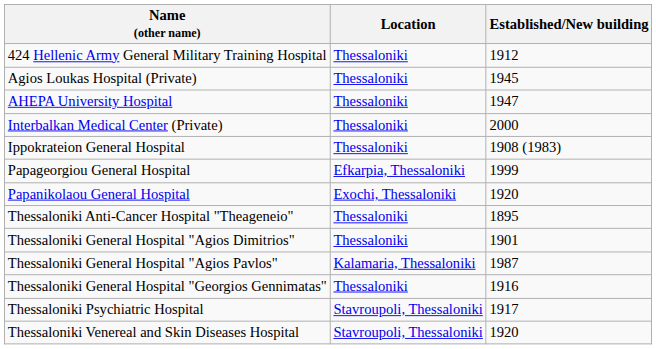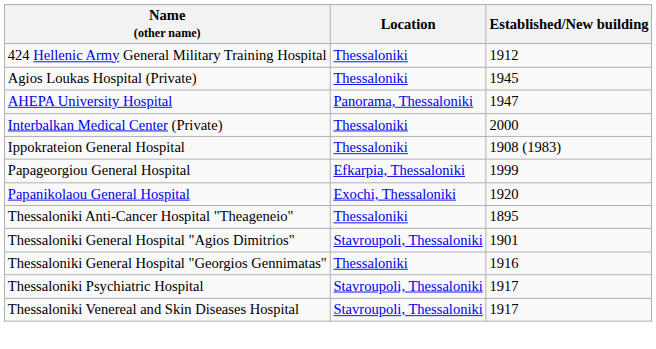AHEPA University Hospital | Location: Thessaloniki -> Panorama, Thessaloniki
Thessaloniki General Hospital "Agios Dimitrios" | Location: Thessaloniki -> Stavroupoli, Thessaloniki
- row: Thessaloniki General Hospital "Agios Pavlos" | Kalamaria, Thessaloniki | 1987
Thessaloniki Venereal and Skin Diseases Hospital | Established/New building: 1920 -> 1917
